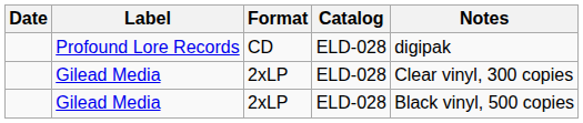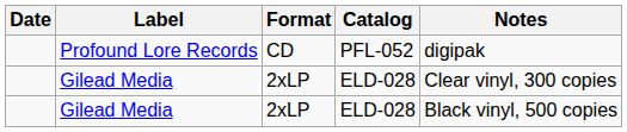Profound Lore Records | Catalog: ELD-028 -> PFL-052
